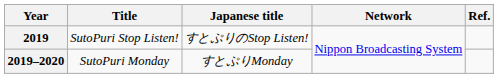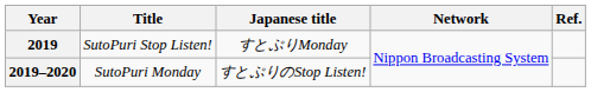2019 | Japanese title: すとぷりのStop Listen! -> すとぷりMonday
2019–2020 | Japanese title: すとぷりMonday -> すとぷりのStop Listen!
